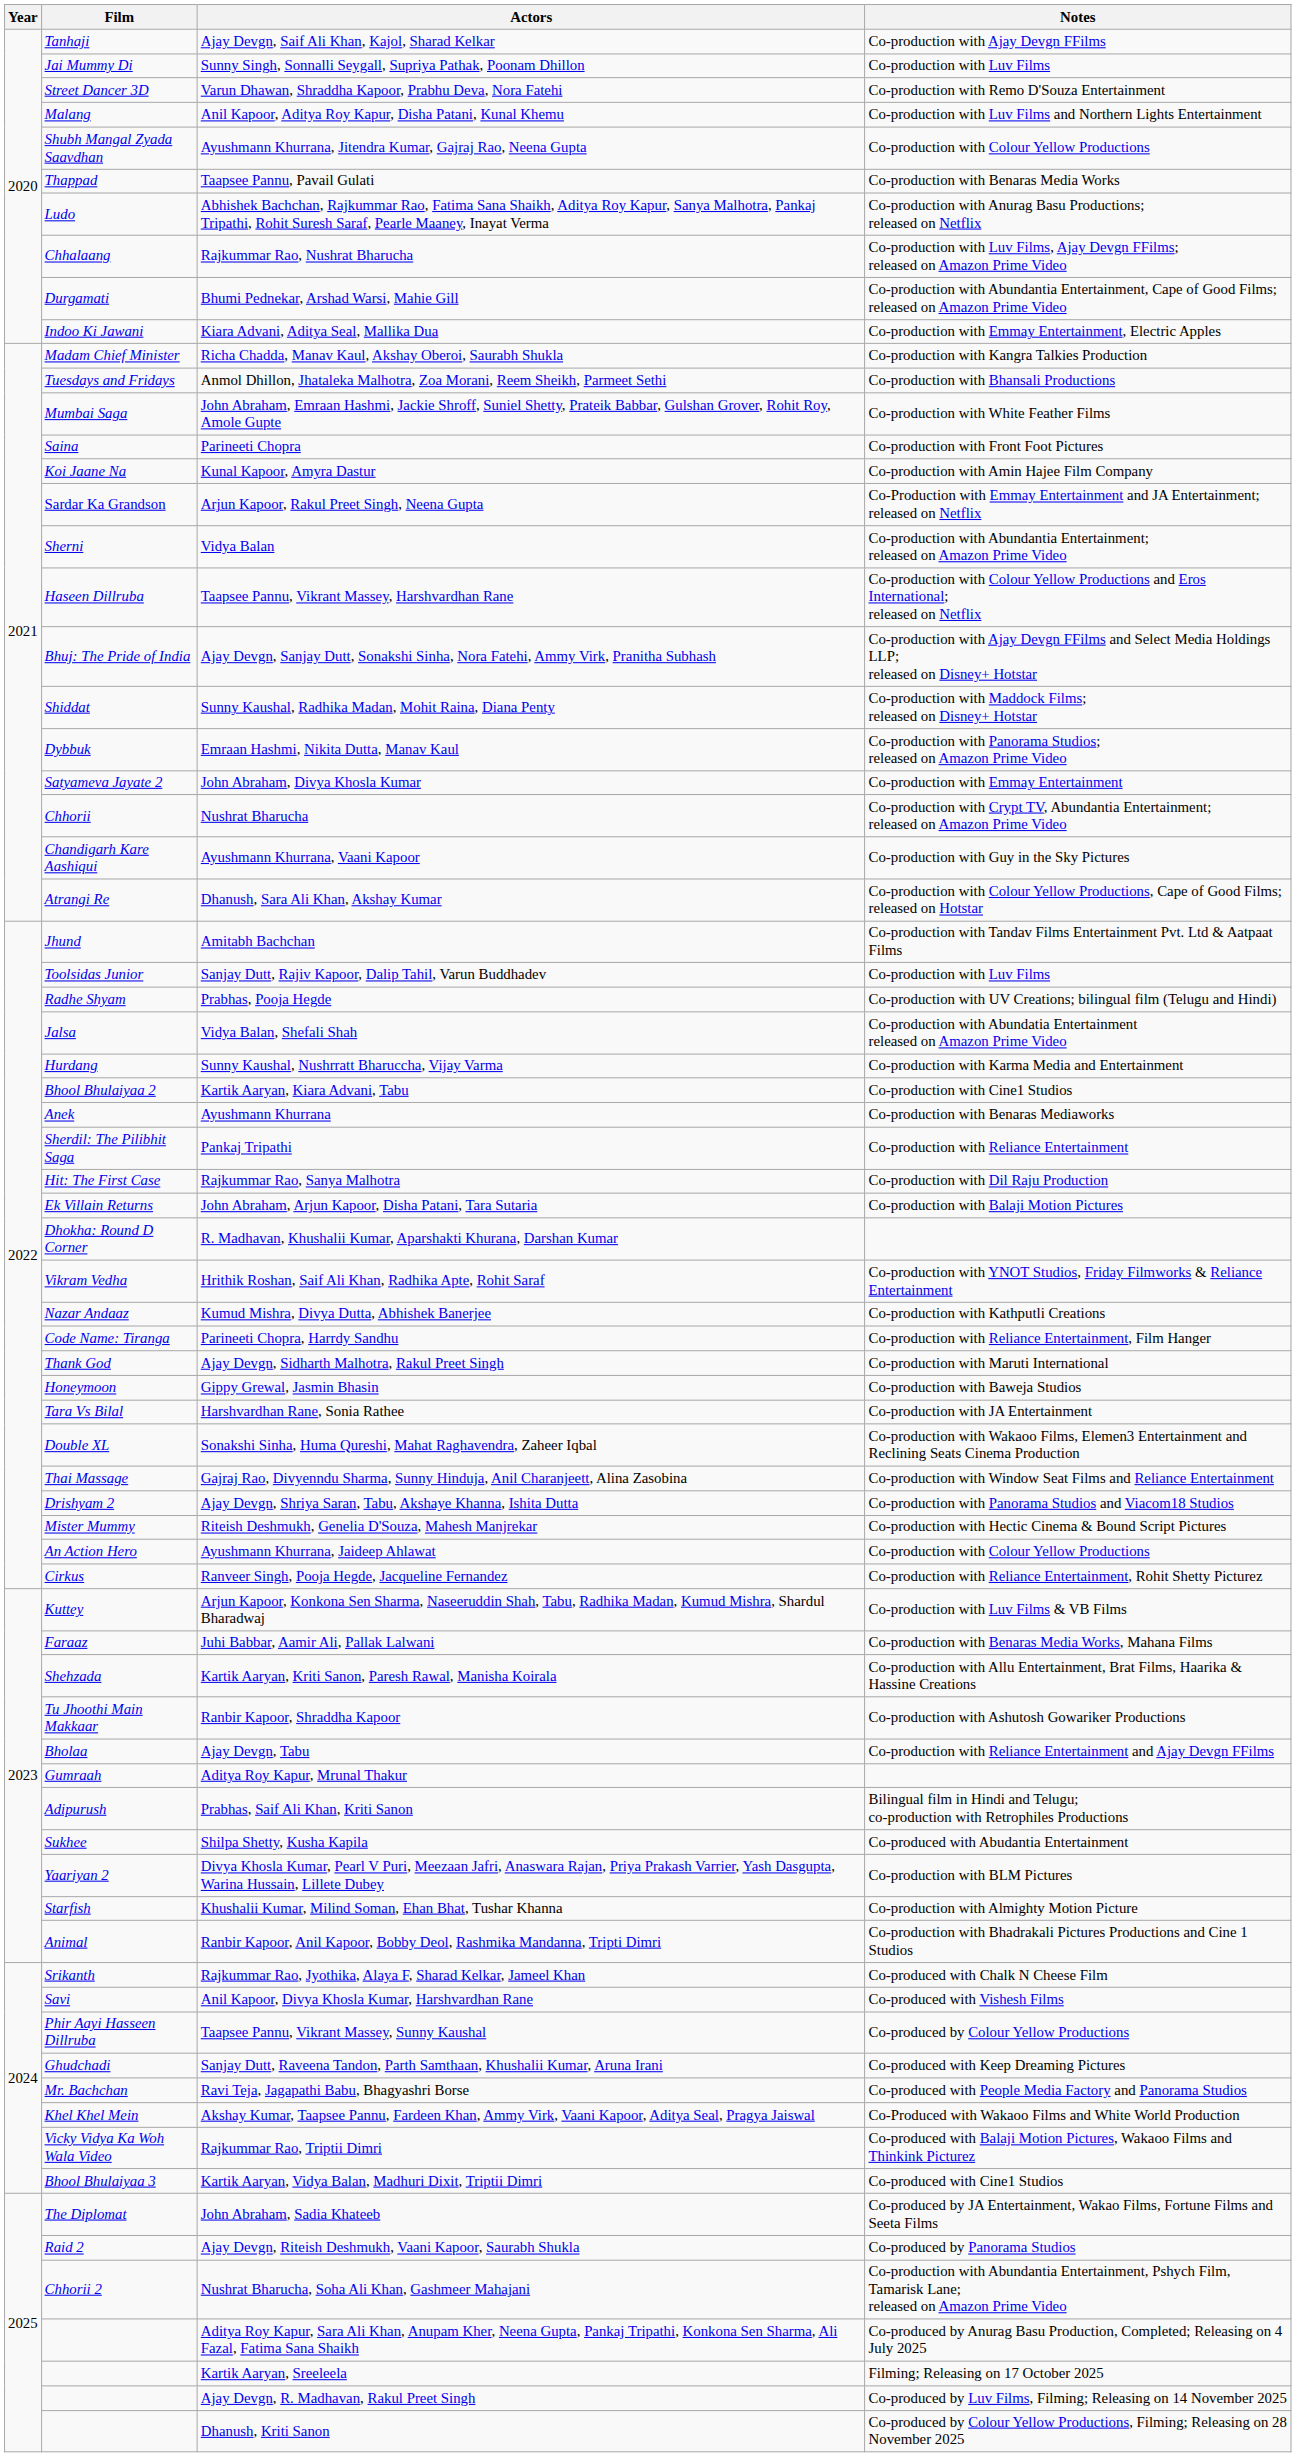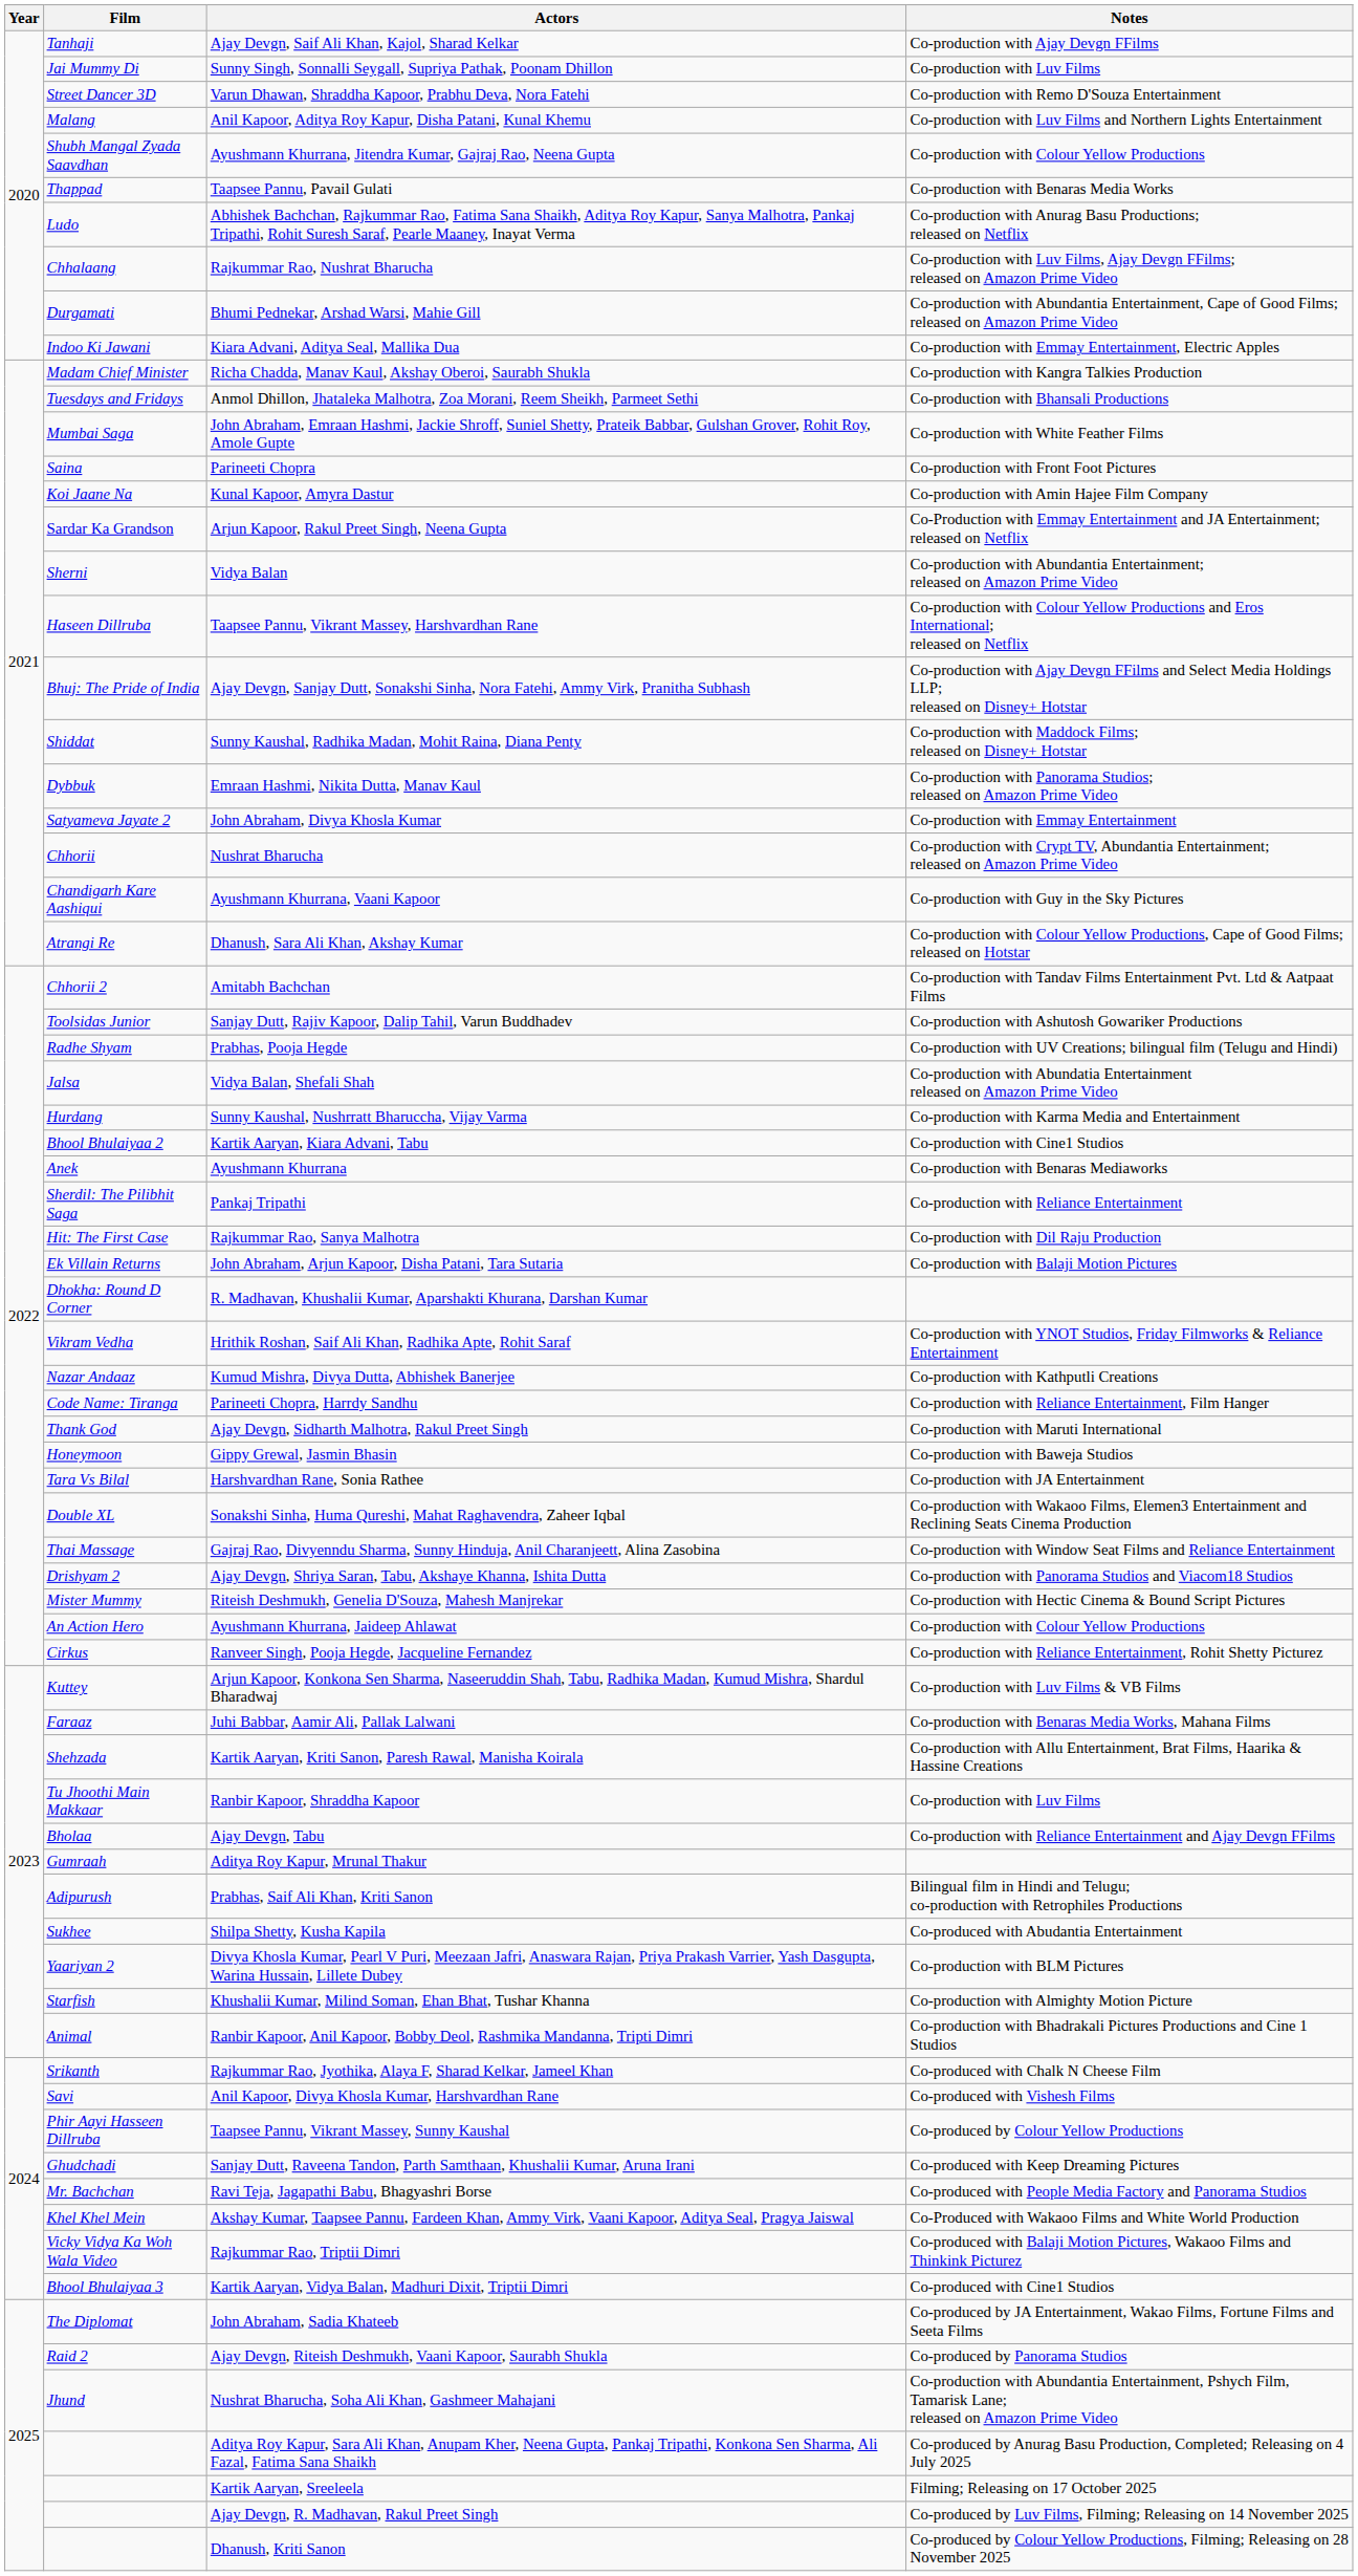Amitabh Bachchan | Film: Jhund -> Chhorii 2
Sanjay Dutt, Rajiv Kapoor, Dalip Tahil, Varun Buddhadev | Notes: Co-production with Luv Films -> Co-production with Ashutosh Gowariker Productions
Ranbir Kapoor, Shraddha Kapoor | Notes: Co-production with Ashutosh Gowariker Productions -> Co-production with Luv Films
Nushrat Bharucha, Soha Ali Khan, Gashmeer Mahajani | Film: Chhorii 2 -> Jhund
